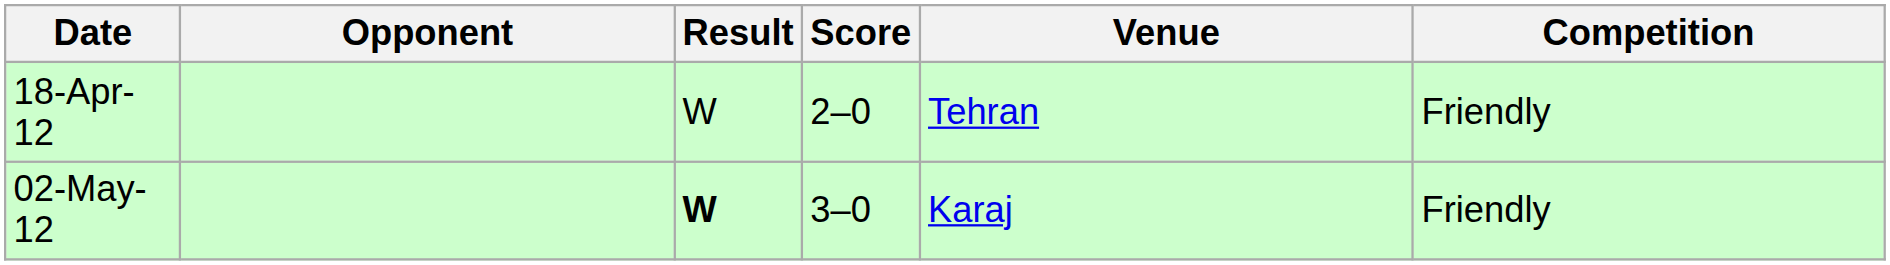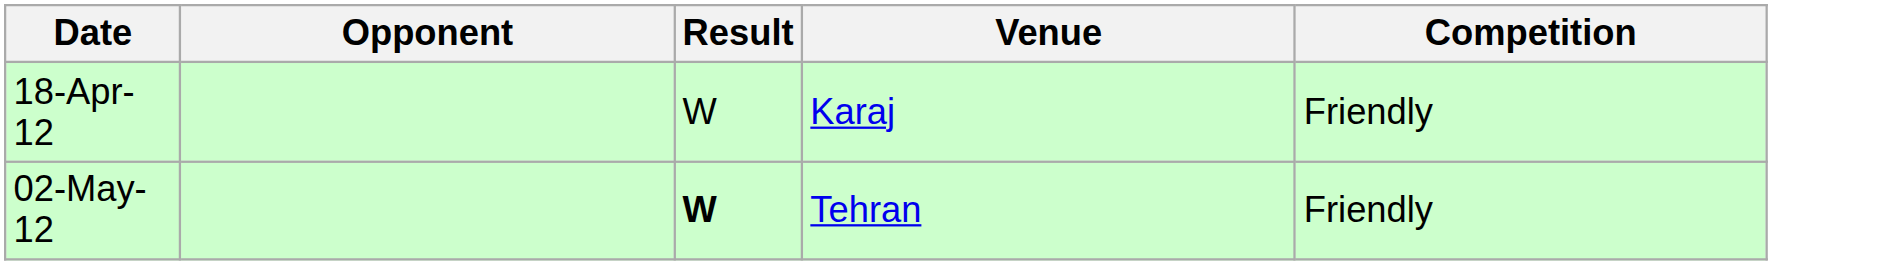- column: Score | 2–0 | 3–0
18-Apr-12 | Venue: Tehran -> Karaj
02-May-12 | Venue: Karaj -> Tehran
